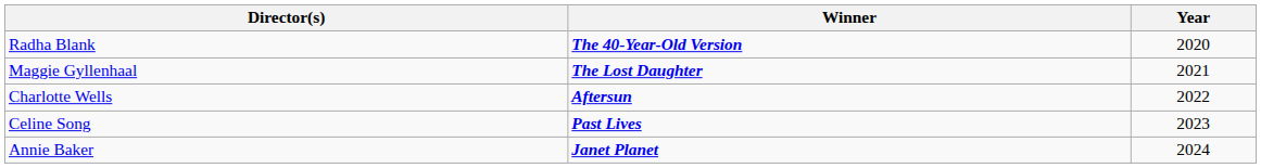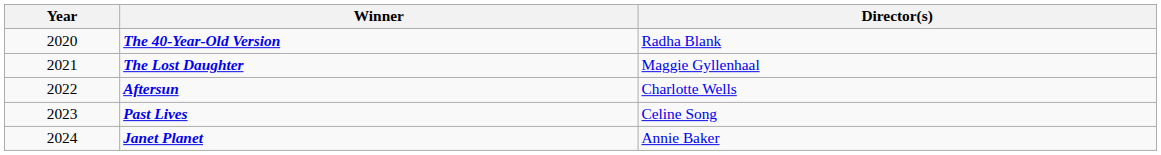columns swapped: Year <-> Director(s)
